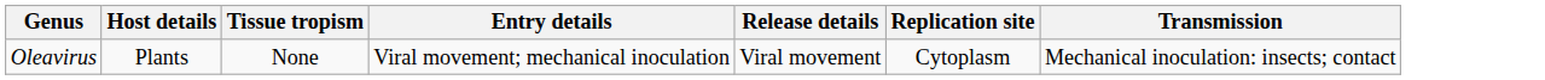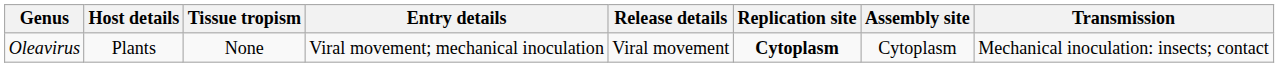+ column: Assembly site | Cytoplasm
Oleavirus | Replication site: normal -> bold
